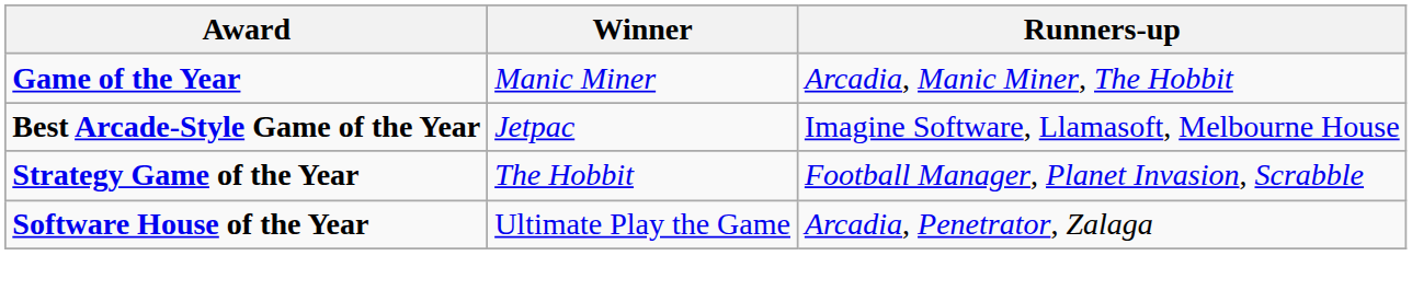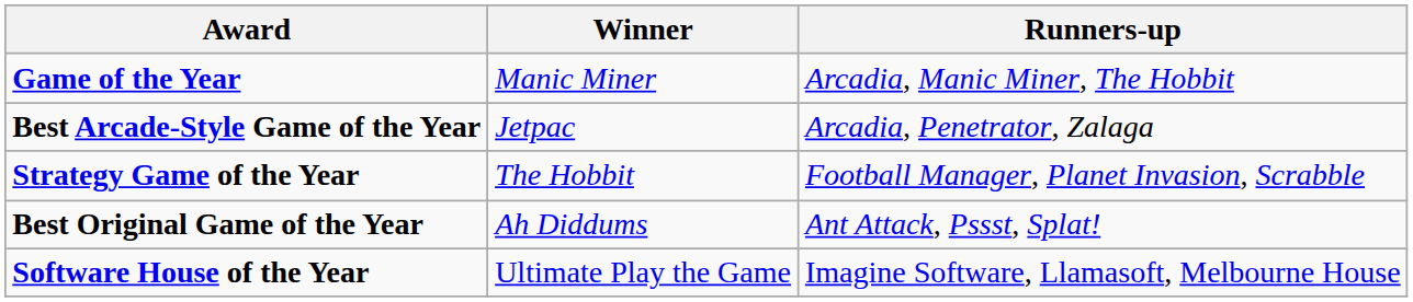Best Arcade-Style Game of the Year | Runners-up: Imagine Software, Llamasoft, Melbourne House -> Arcadia, Penetrator, Zalaga
+ row: Best Original Game of the Year | Ah Diddums | Ant Attack, Pssst, Splat!
Software House of the Year | Runners-up: Arcadia, Penetrator, Zalaga -> Imagine Software, Llamasoft, Melbourne House
